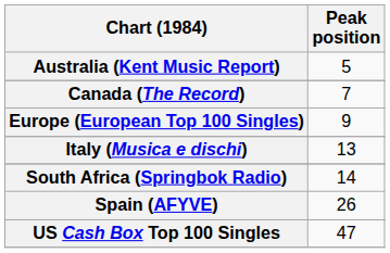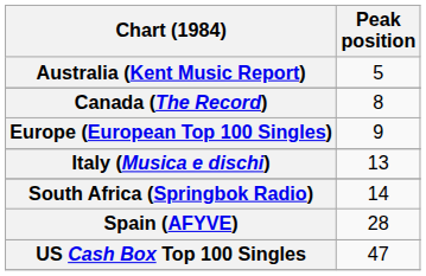Canada (The Record) | Peak position: 7 -> 8
Spain (AFYVE) | Peak position: 26 -> 28
